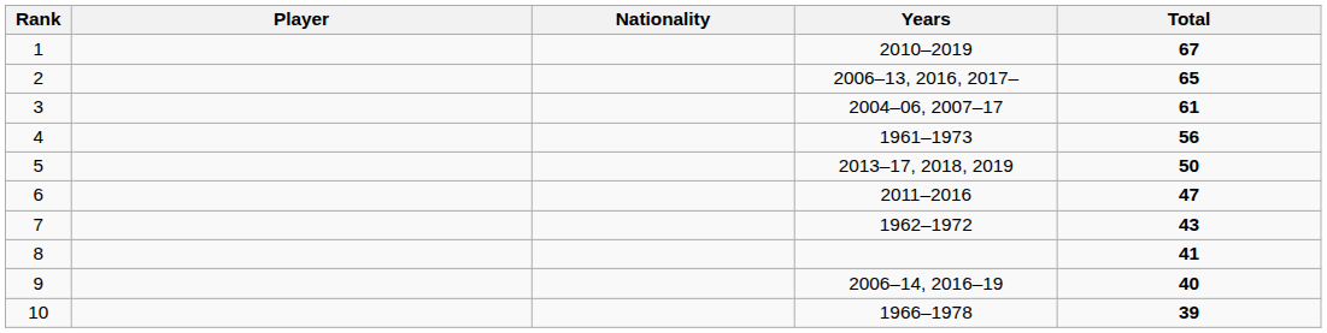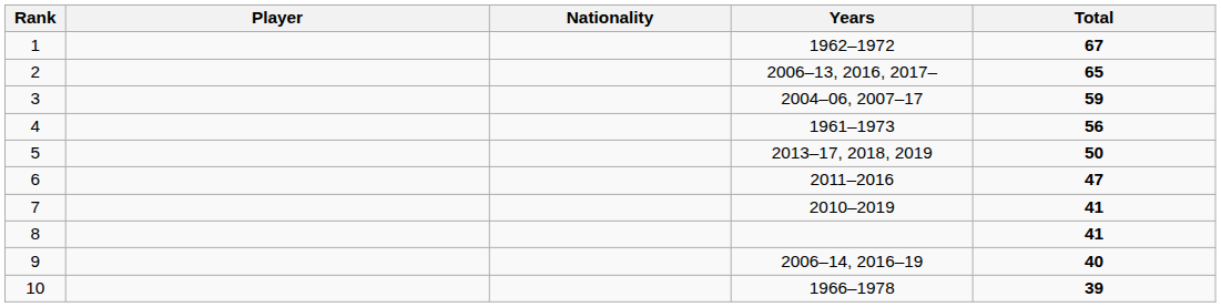1 | Years: 2010–2019 -> 1962–1972
3 | Total: 61 -> 59
7 | Years: 1962–1972 -> 2010–2019
7 | Total: 43 -> 41
